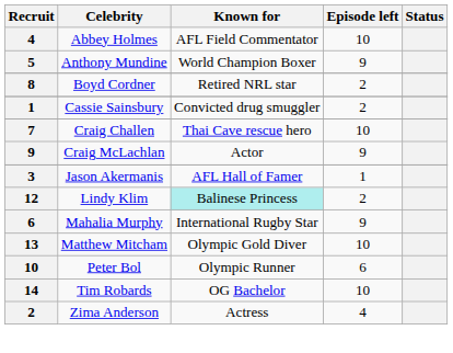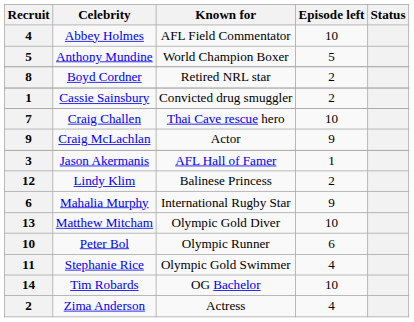Anthony Mundine | Episode left: 9 -> 5
Lindy Klim | Known for: paleturquoise background -> no background
+ row: 11 | Stephanie Rice | Olympic Gold Swimmer | 4
